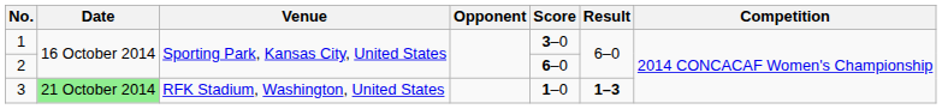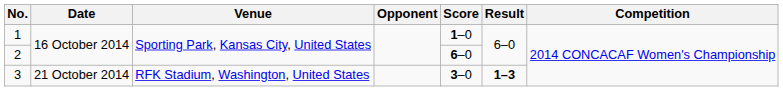1 | Score: 3–0 -> 1–0
3 | Date: lightgreen background -> no background
3 | Score: 1–0 -> 3–0
